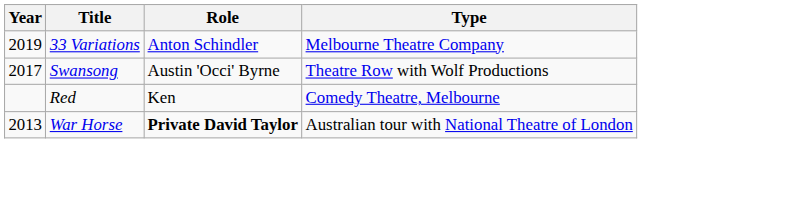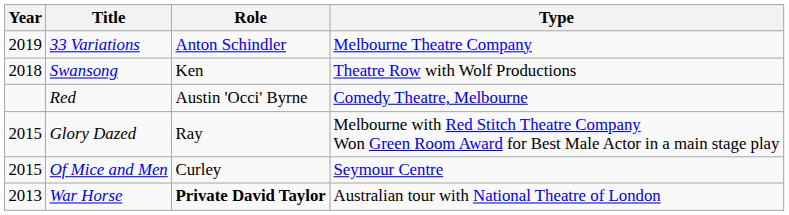Swansong | Year: 2017 -> 2018
Swansong | Role: Austin 'Occi' Byrne -> Ken
Red | Role: Ken -> Austin 'Occi' Byrne
+ row: 2015 | Glory Dazed | Ray | Melbourne with Red Stitch Theatre Company Won Green Room Award for Best Male Actor in a main stage play
+ row: 2015 | Of Mice and Men | Curley | Seymour Centre
